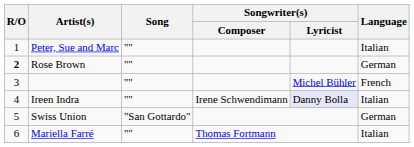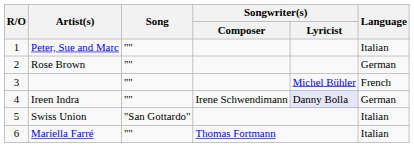Rose Brown | R/O: bold -> normal
Ireen Indra | Language: Italian -> German
Swiss Union | Language: German -> Italian
